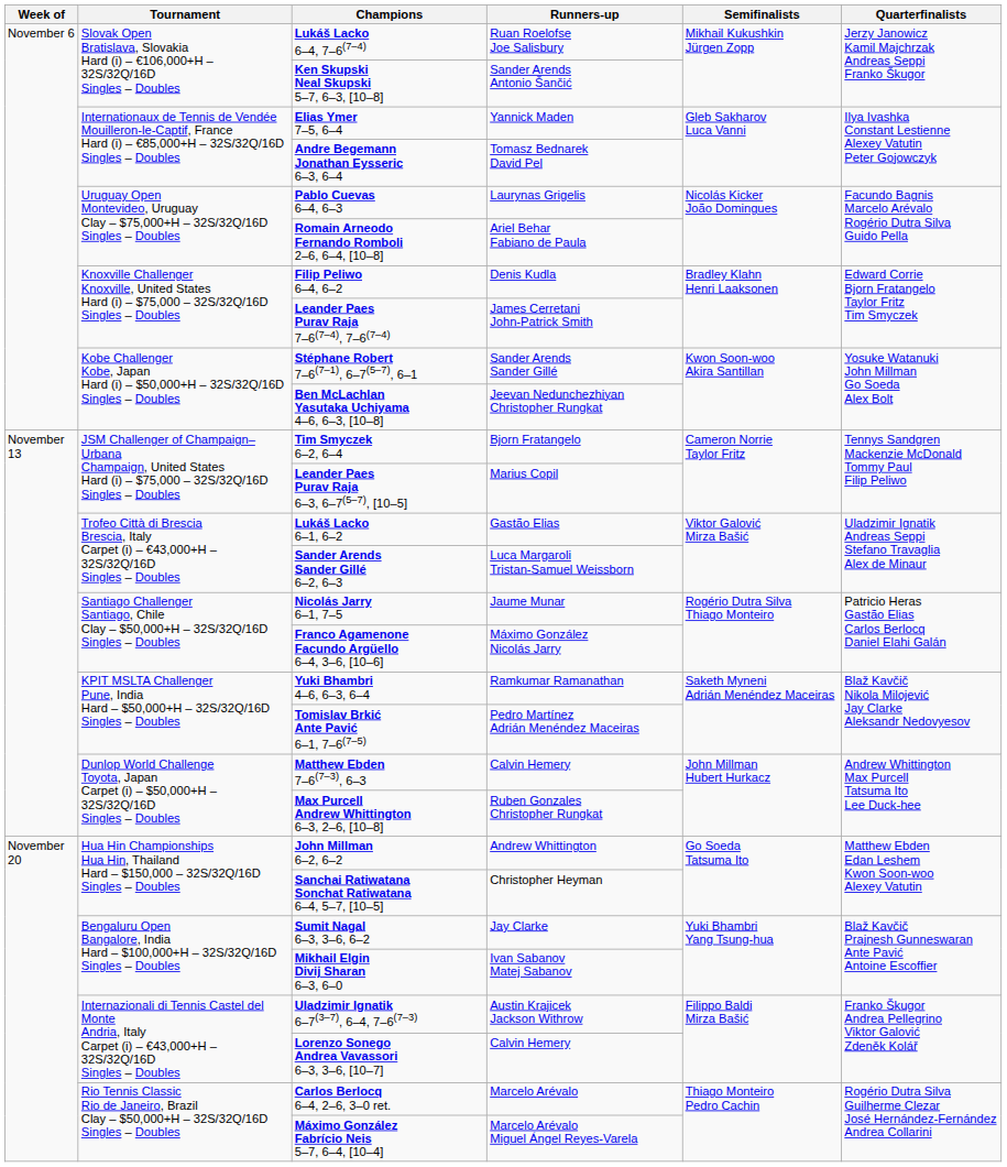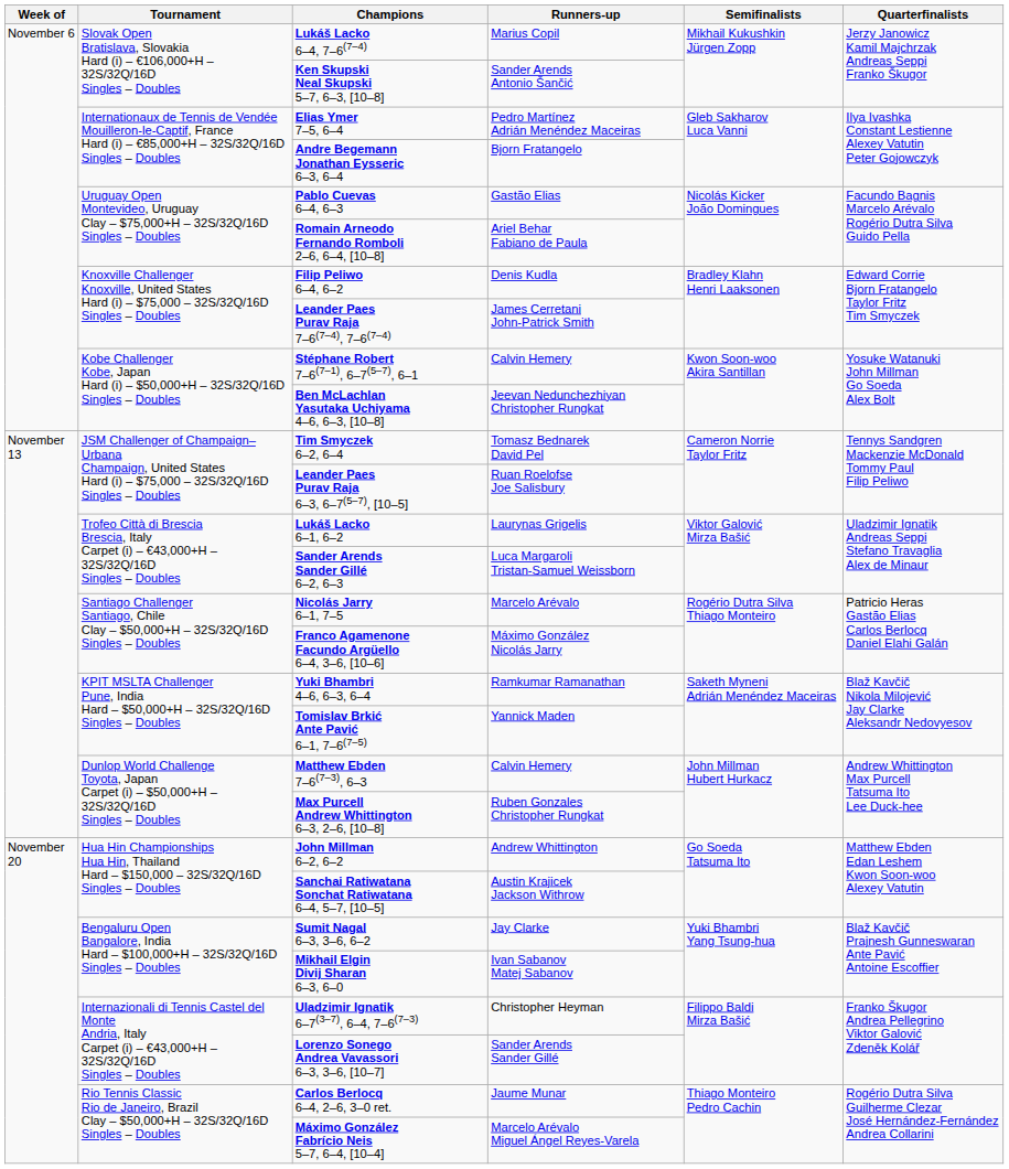Lukáš Lacko 6–4, 7–6(7–4) | Runners-up: Ruan Roelofse Joe Salisbury -> Marius Copil
Elias Ymer 7–5, 6–4 | Runners-up: Yannick Maden -> Pedro Martínez Adrián Menéndez Maceiras
Andre Begemann Jonathan Eysseric 6–3, 6–4 | Runners-up: Tomasz Bednarek David Pel -> Bjorn Fratangelo
Pablo Cuevas 6–4, 6–3 | Runners-up: Laurynas Grigelis -> Gastão Elias
Stéphane Robert 7–6(7–1), 6–7(5–7), 6–1 | Runners-up: Sander Arends Sander Gillé -> Calvin Hemery
Tim Smyczek 6–2, 6–4 | Runners-up: Bjorn Fratangelo -> Tomasz Bednarek David Pel
Leander Paes Purav Raja 6–3, 6–7(5–7), [10–5] | Runners-up: Marius Copil -> Ruan Roelofse Joe Salisbury
Lukáš Lacko 6–1, 6–2 | Runners-up: Gastão Elias -> Laurynas Grigelis
Nicolás Jarry 6–1, 7–5 | Runners-up: Jaume Munar -> Marcelo Arévalo
Tomislav Brkić Ante Pavić 6–1, 7–6(7–5) | Runners-up: Pedro Martínez Adrián Menéndez Maceiras -> Yannick Maden
Sanchai Ratiwatana Sonchat Ratiwatana 6–4, 5–7, [10–5] | Runners-up: Christopher Heyman -> Austin Krajicek Jackson Withrow
Uladzimir Ignatik 6–7(3–7), 6–4, 7–6(7–3) | Runners-up: Austin Krajicek Jackson Withrow -> Christopher Heyman
Lorenzo Sonego Andrea Vavassori 6–3, 3–6, [10–7] | Runners-up: Calvin Hemery -> Sander Arends Sander Gillé
Carlos Berlocq 6–4, 2–6, 3–0 ret. | Runners-up: Marcelo Arévalo -> Jaume Munar
